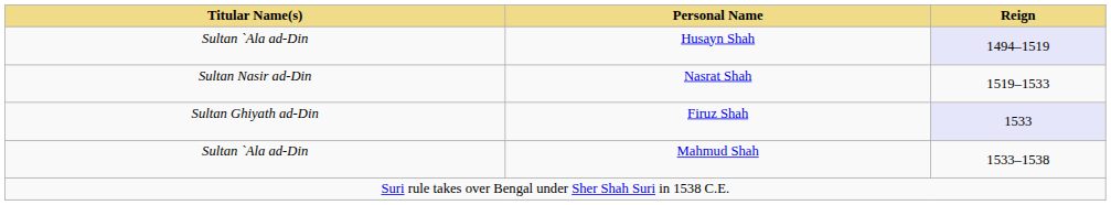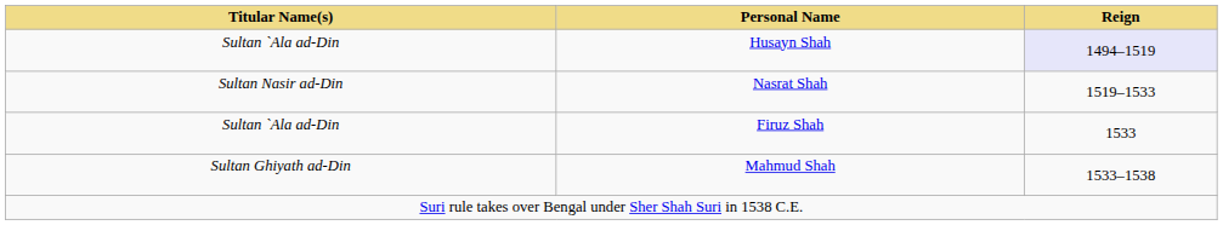Firuz Shah | Titular Name(s): Sultan Ghiyath ad-Din -> Sultan `Ala ad-Din
Firuz Shah | Reign: lavender background -> no background
Mahmud Shah | Titular Name(s): Sultan `Ala ad-Din -> Sultan Ghiyath ad-Din
